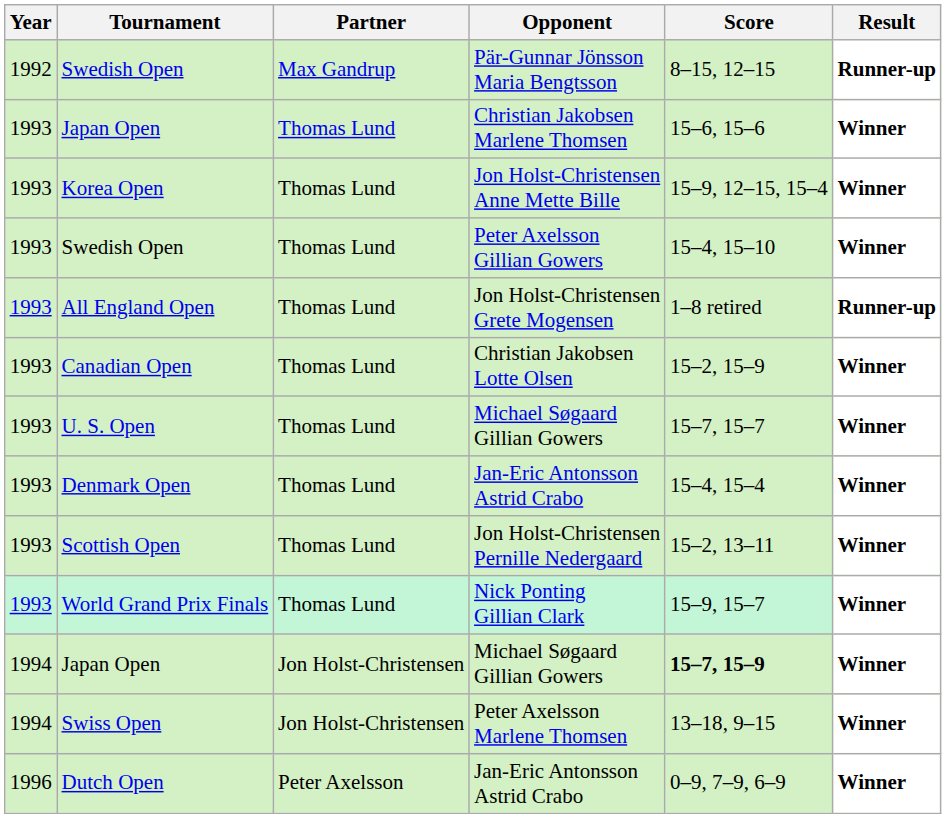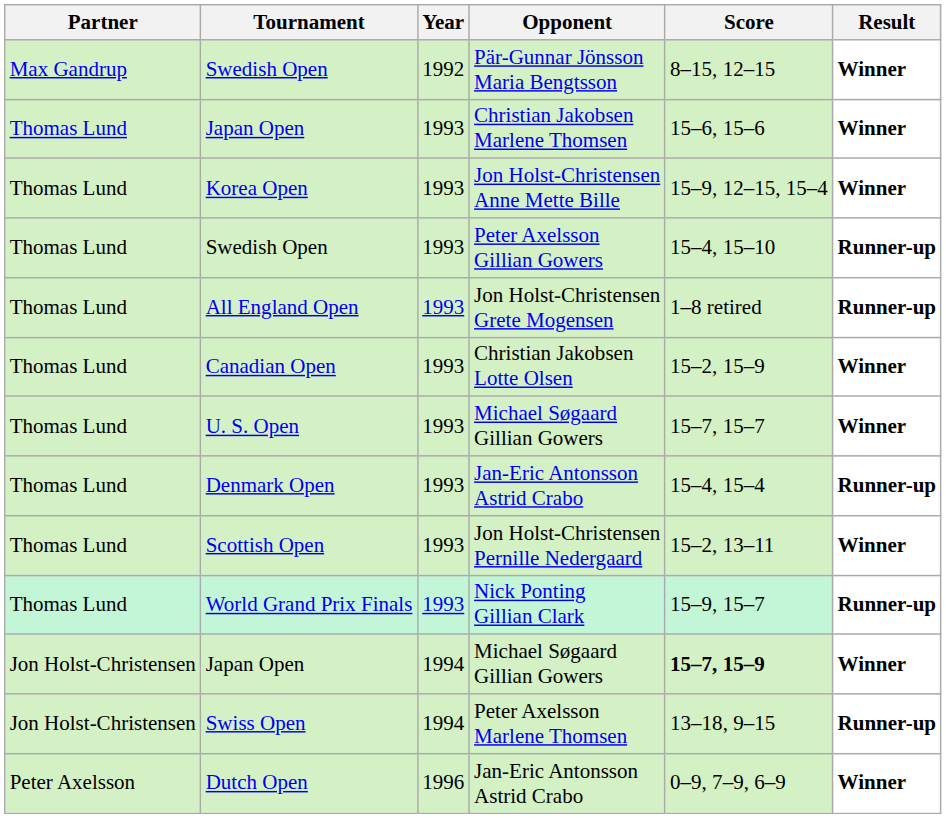columns swapped: Year <-> Partner
Swedish Open / Pär-Gunnar Jönsson Maria Bengtsson | Result: Runner-up -> Winner
Swedish Open / Peter Axelsson Gillian Gowers | Result: Winner -> Runner-up
Denmark Open | Result: Winner -> Runner-up
World Grand Prix Finals | Result: Winner -> Runner-up
Swiss Open | Result: Winner -> Runner-up
